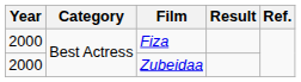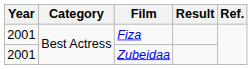Fiza | Year: 2000 -> 2001
Zubeidaa | Year: 2000 -> 2001
